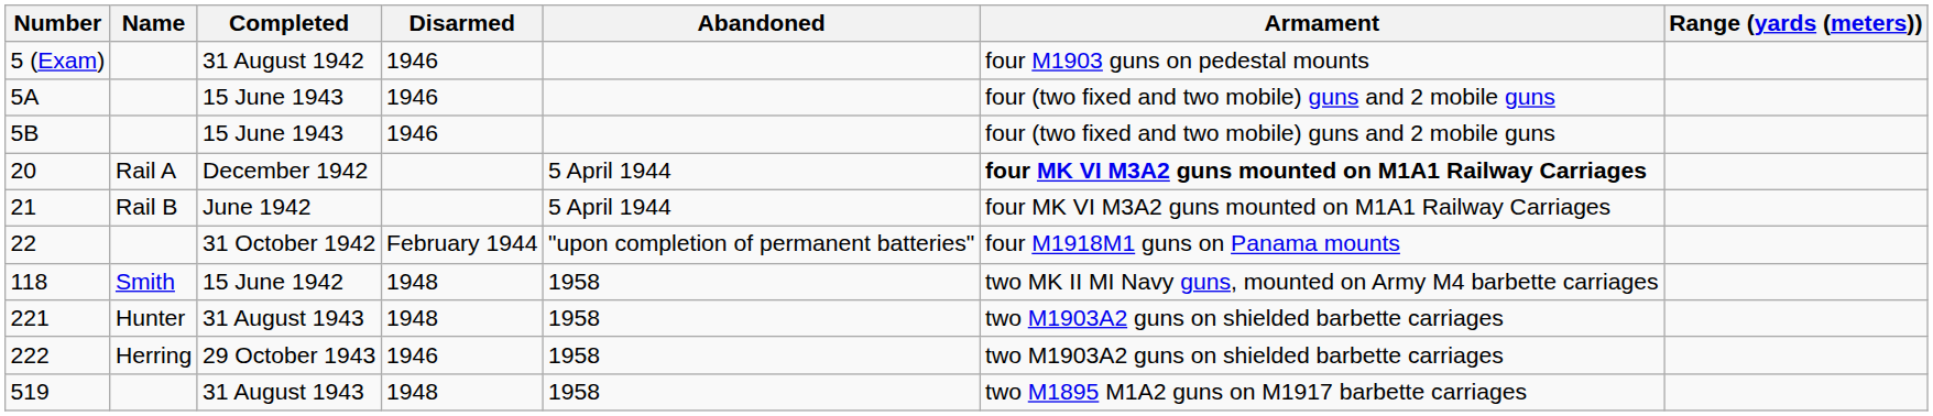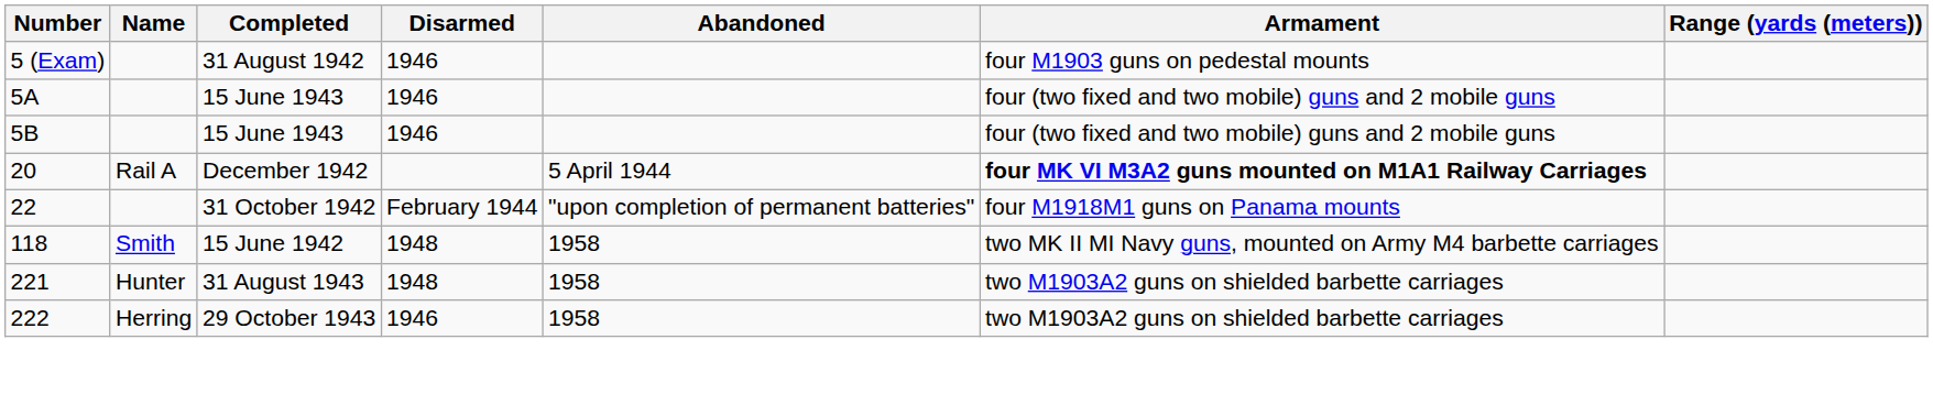- row: 21 | Rail B | June 1942 | 5 April 1944 | four MK VI M3A2 guns mounted on M1A1 Railway Carriages
- row: 519 | 31 August 1943 | 1948 | 1958 | two M1895 M1A2 guns on M1917 barbette carriages
